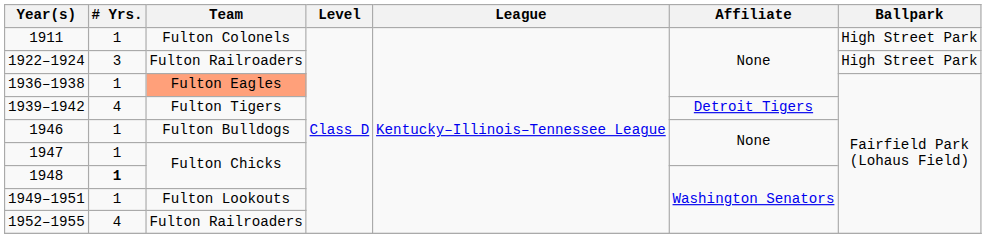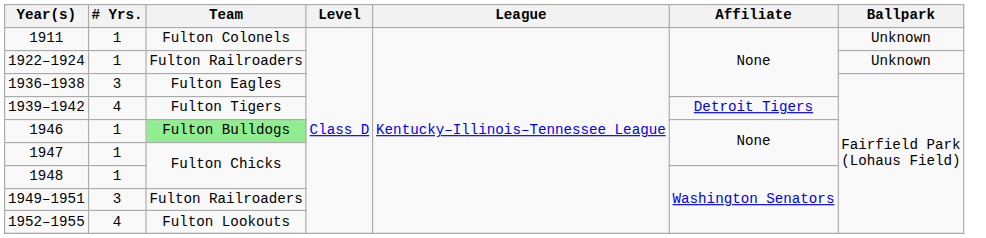1911 | Ballpark: High Street Park -> Unknown
1922–1924 | # Yrs.: 3 -> 1
1922–1924 | Ballpark: High Street Park -> Unknown
1936–1938 | # Yrs.: 1 -> 3
1936–1938 | Team: lightsalmon background -> no background
1946 | Team: no background -> lightgreen background
1948 | # Yrs.: bold -> normal
1949–1951 | # Yrs.: 1 -> 3
1949–1951 | Team: Fulton Lookouts -> Fulton Railroaders
1952–1955 | Team: Fulton Railroaders -> Fulton Lookouts
